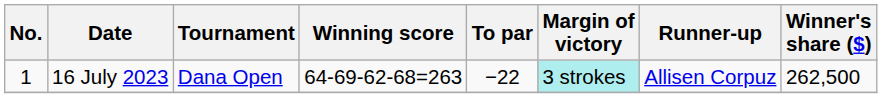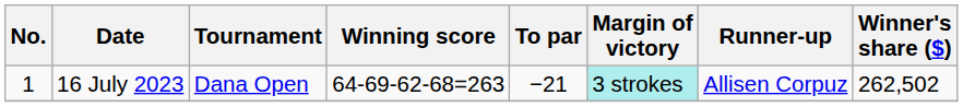16 July 2023 | To par: −22 -> −21
16 July 2023 | Winner's share ($): 262,500 -> 262,502
